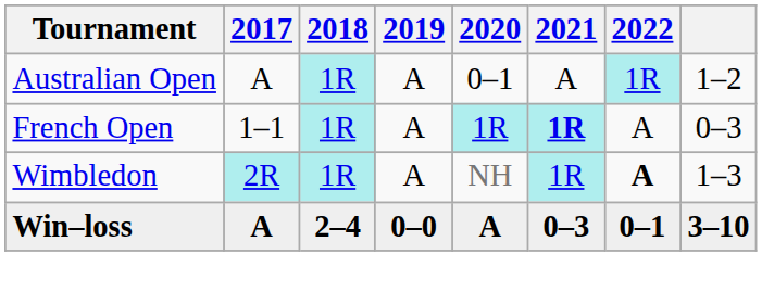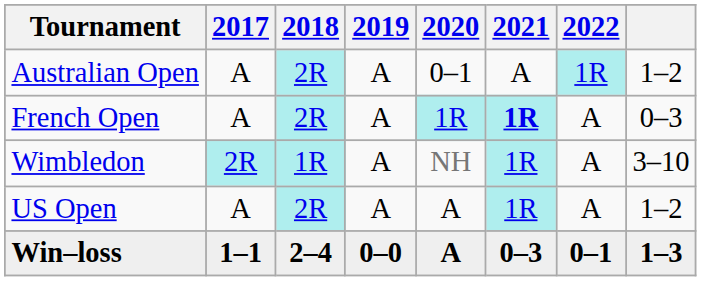Australian Open | 2018: 1R -> 2R
French Open | 2017: 1–1 -> A
French Open | 2018: 1R -> 2R
Wimbledon | 2022: bold -> normal
Wimbledon | column 8: 1–3 -> 3–10
+ row: US Open | A | 2R | A | A | 1R | A | 1–2
Win–loss | 2017: A -> 1–1
Win–loss | column 8: 3–10 -> 1–3
